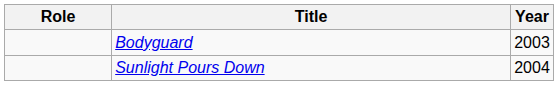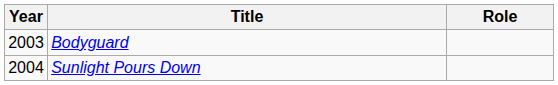columns swapped: Year <-> Role
